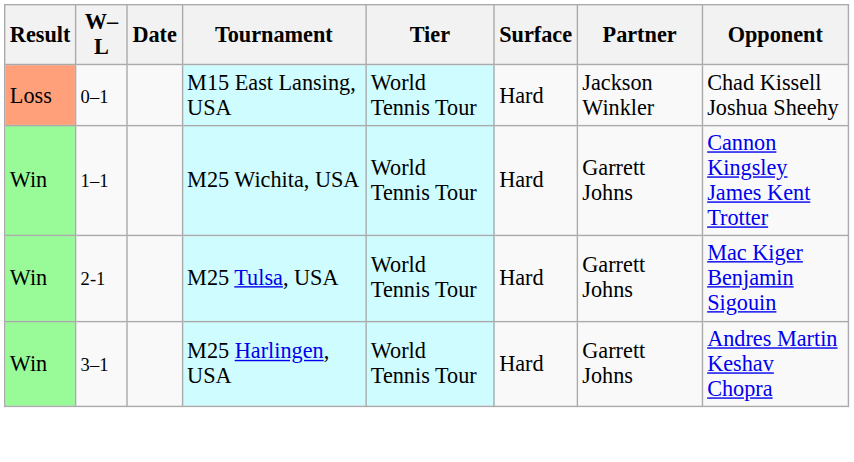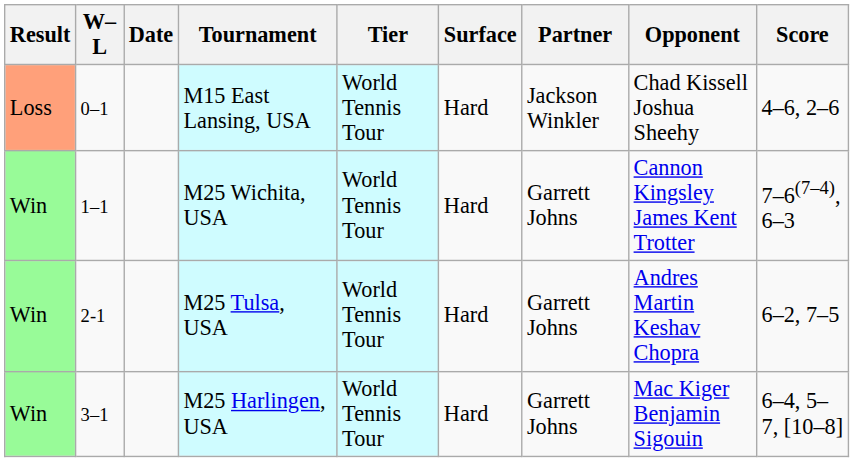+ column: Score | 4–6, 2–6 | 7–6(7–4), 6–3 | 6–2, 7–5 | 6–4, 5–7, [10–8]
M25 Tulsa, USA | Opponent: Mac Kiger Benjamin Sigouin -> Andres Martin Keshav Chopra
M25 Harlingen, USA | Opponent: Andres Martin Keshav Chopra -> Mac Kiger Benjamin Sigouin
